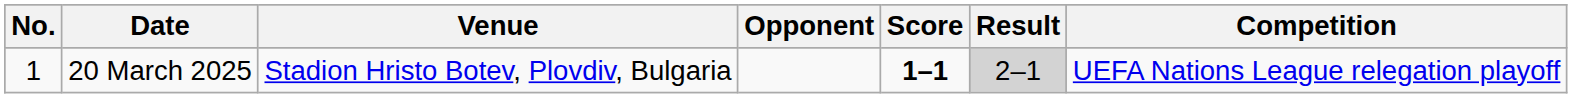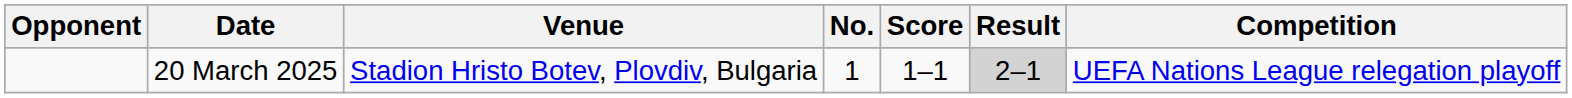columns swapped: No. <-> Opponent
20 March 2025 | Score: bold -> normal
